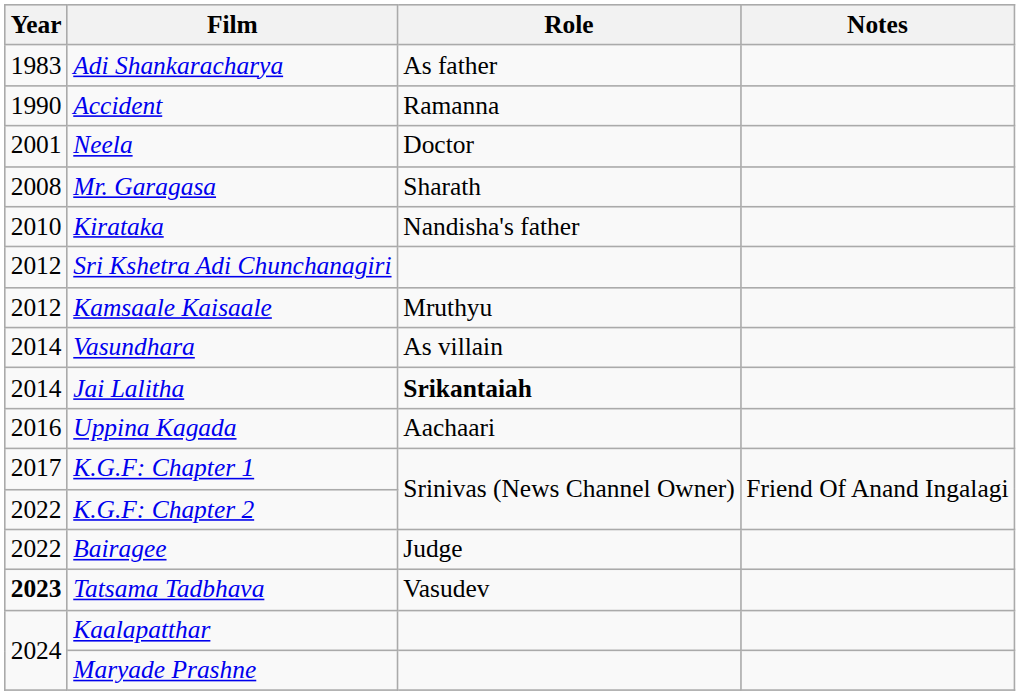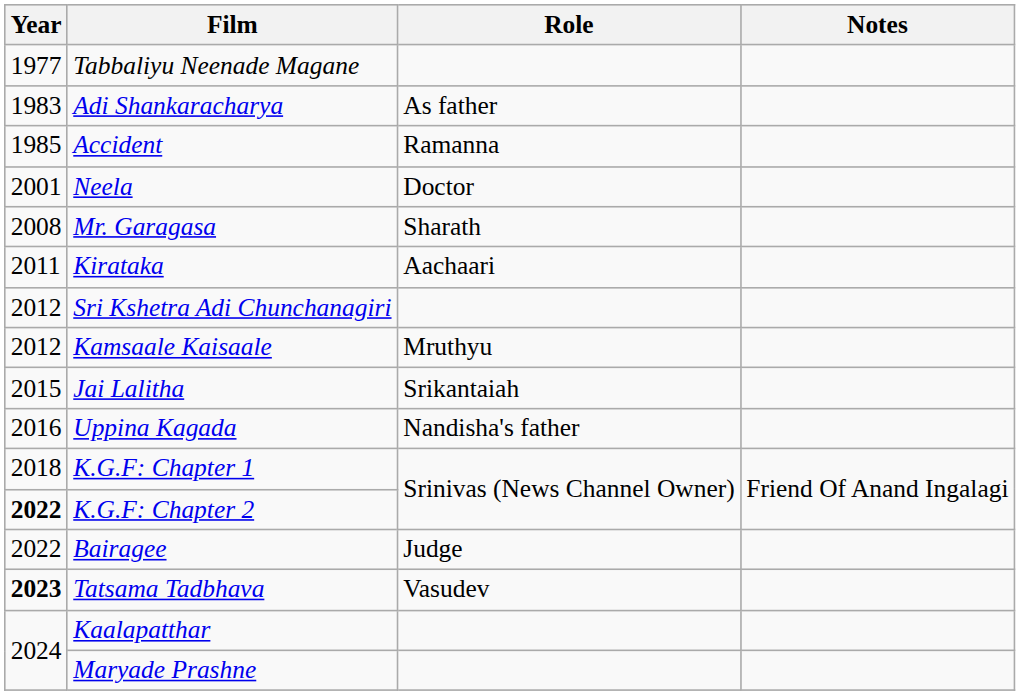+ row: 1977 | Tabbaliyu Neenade Magane
Accident | Year: 1990 -> 1985
Kirataka | Year: 2010 -> 2011
Kirataka | Role: Nandisha's father -> Aachaari
- row: 2014 | Vasundhara | As villain
Jai Lalitha | Year: 2014 -> 2015
Jai Lalitha | Role: bold -> normal
Uppina Kagada | Role: Aachaari -> Nandisha's father
K.G.F: Chapter 1 | Year: 2017 -> 2018
K.G.F: Chapter 2 | Year: normal -> bold
